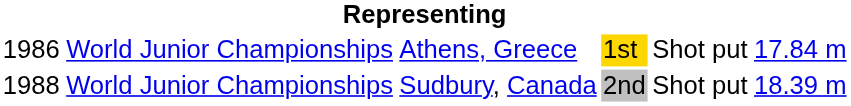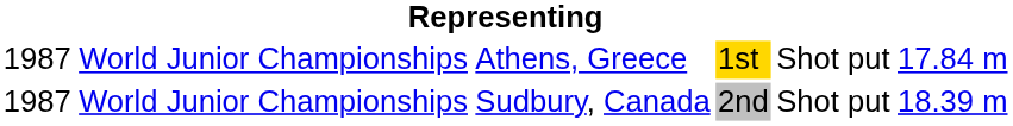Athens, Greece | column 1: 1986 -> 1987
Sudbury, Canada | column 1: 1988 -> 1987
